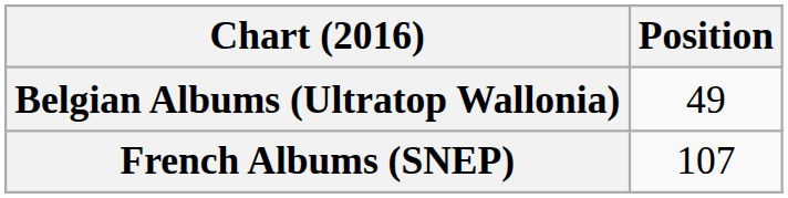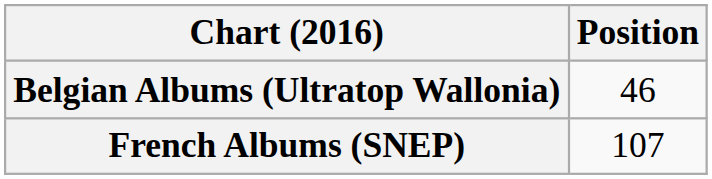Belgian Albums (Ultratop Wallonia) | Position: 49 -> 46
